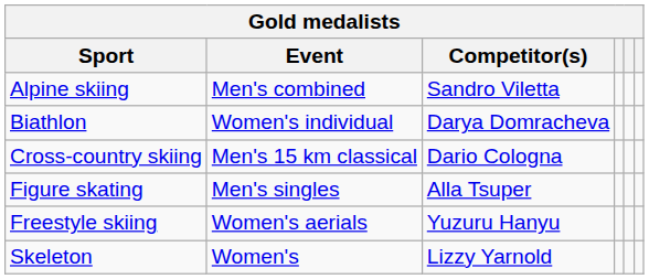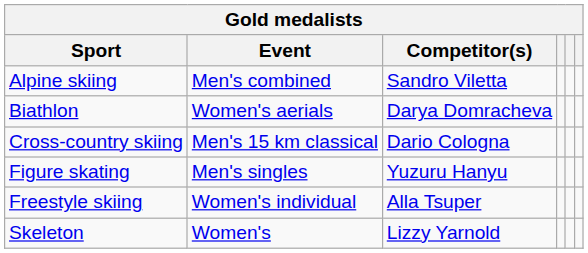Biathlon | Event: Women's individual -> Women's aerials
Figure skating | Competitor(s): Alla Tsuper -> Yuzuru Hanyu
Freestyle skiing | Event: Women's aerials -> Women's individual
Freestyle skiing | Competitor(s): Yuzuru Hanyu -> Alla Tsuper
